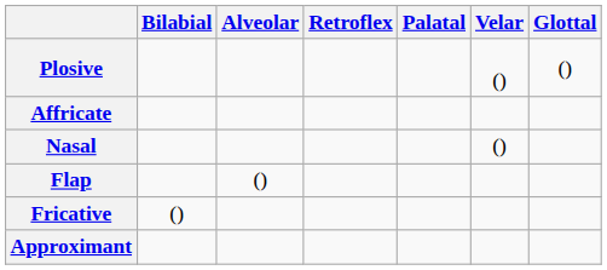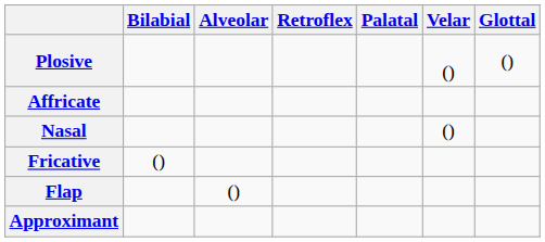rows swapped: Flap <-> Fricative
